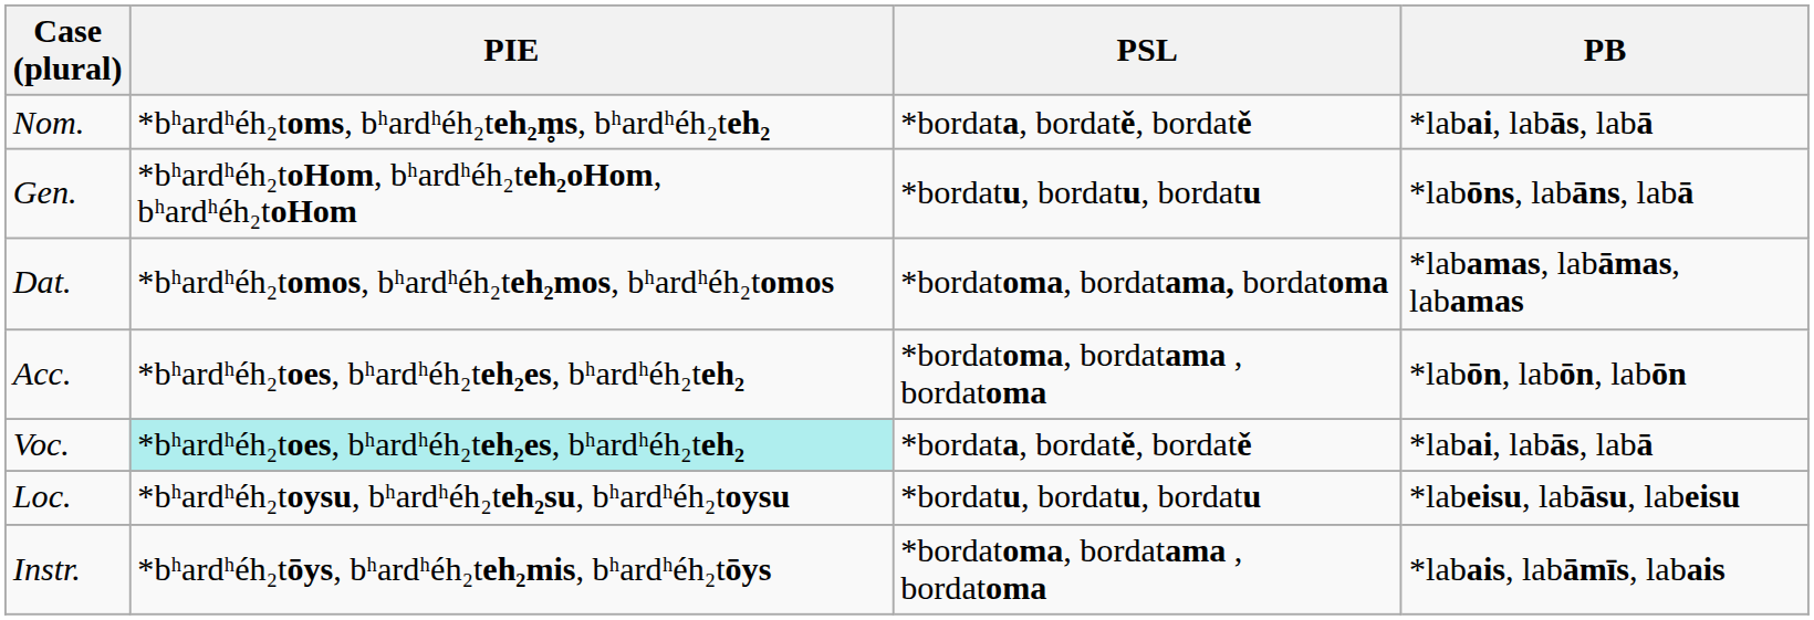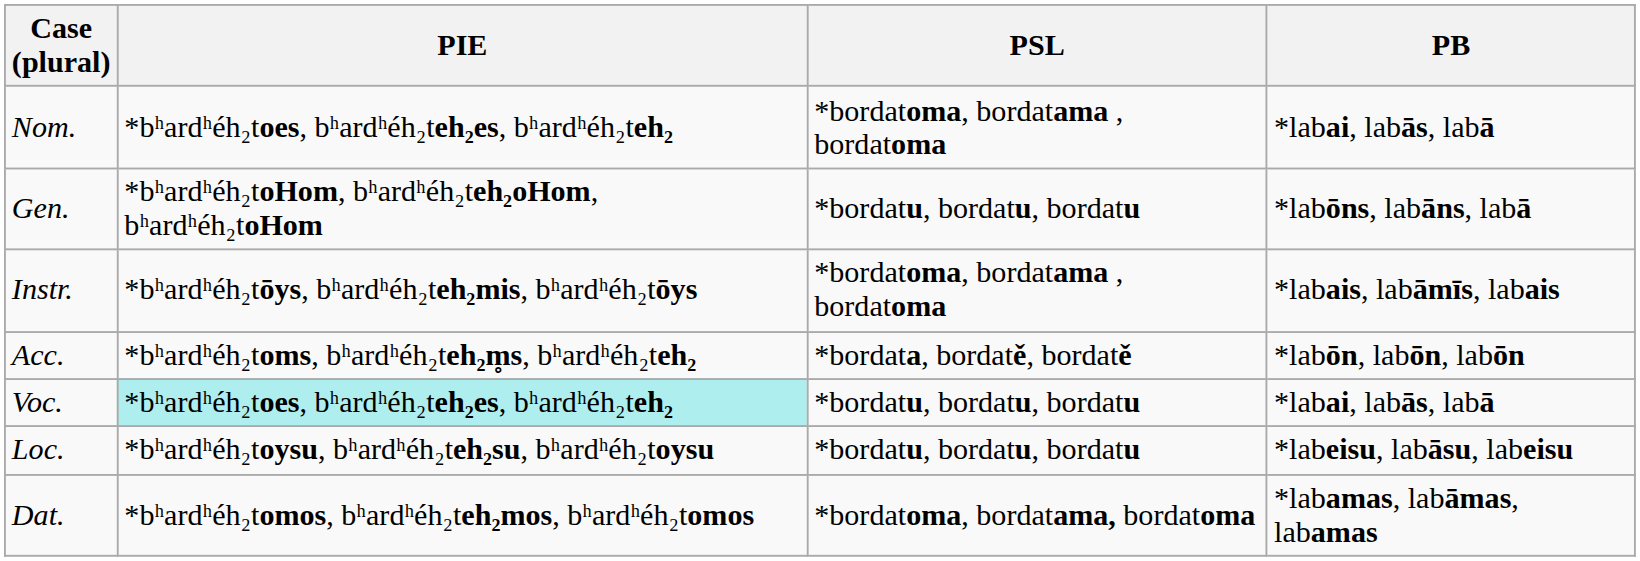Nom. | PIE: *bʰardʰéh₂toms, bʰardʰéh₂teh₂m̥s, bʰardʰéh₂teh₂ -> *bʰardʰéh₂toes, bʰardʰéh₂teh₂es, bʰardʰéh₂teh₂
Nom. | PSL: *bordata, bordatě, bordatě -> *bordatoma, bordatama , bordatoma
rows swapped: Dat. <-> Instr.
Acc. | PIE: *bʰardʰéh₂toes, bʰardʰéh₂teh₂es, bʰardʰéh₂teh₂ -> *bʰardʰéh₂toms, bʰardʰéh₂teh₂m̥s, bʰardʰéh₂teh₂
Acc. | PSL: *bordatoma, bordatama , bordatoma -> *bordata, bordatě, bordatě
Voc. | PSL: *bordata, bordatě, bordatě -> *bordatu, bordatu, bordatu
